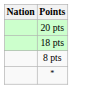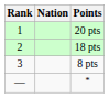+ column: Rank | 1 | 2 | 3 | —
